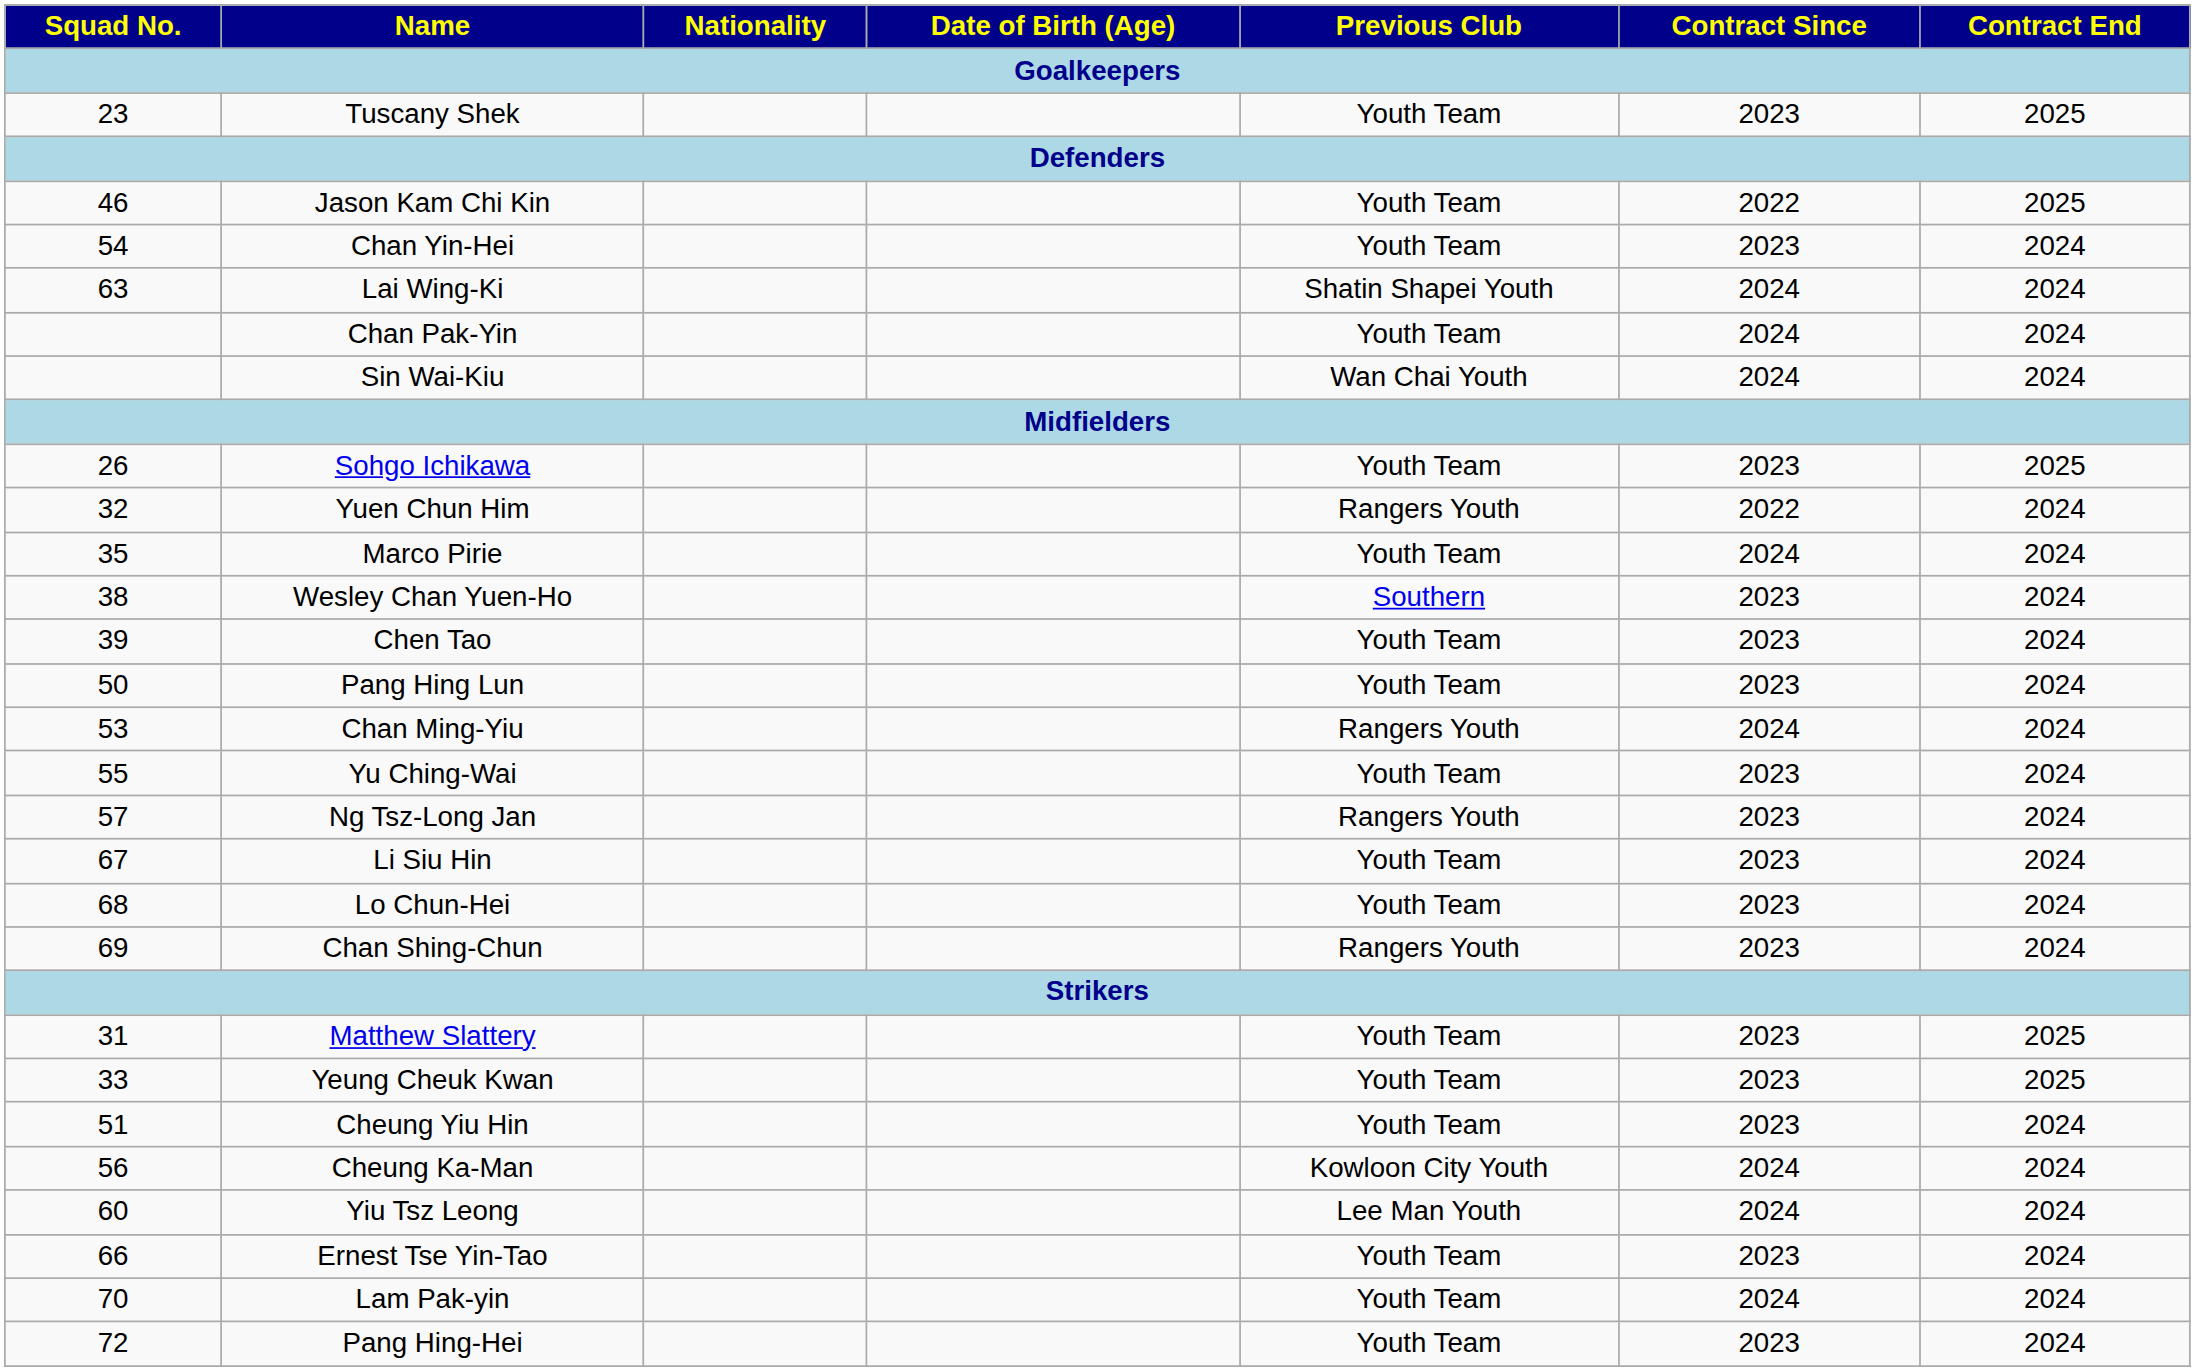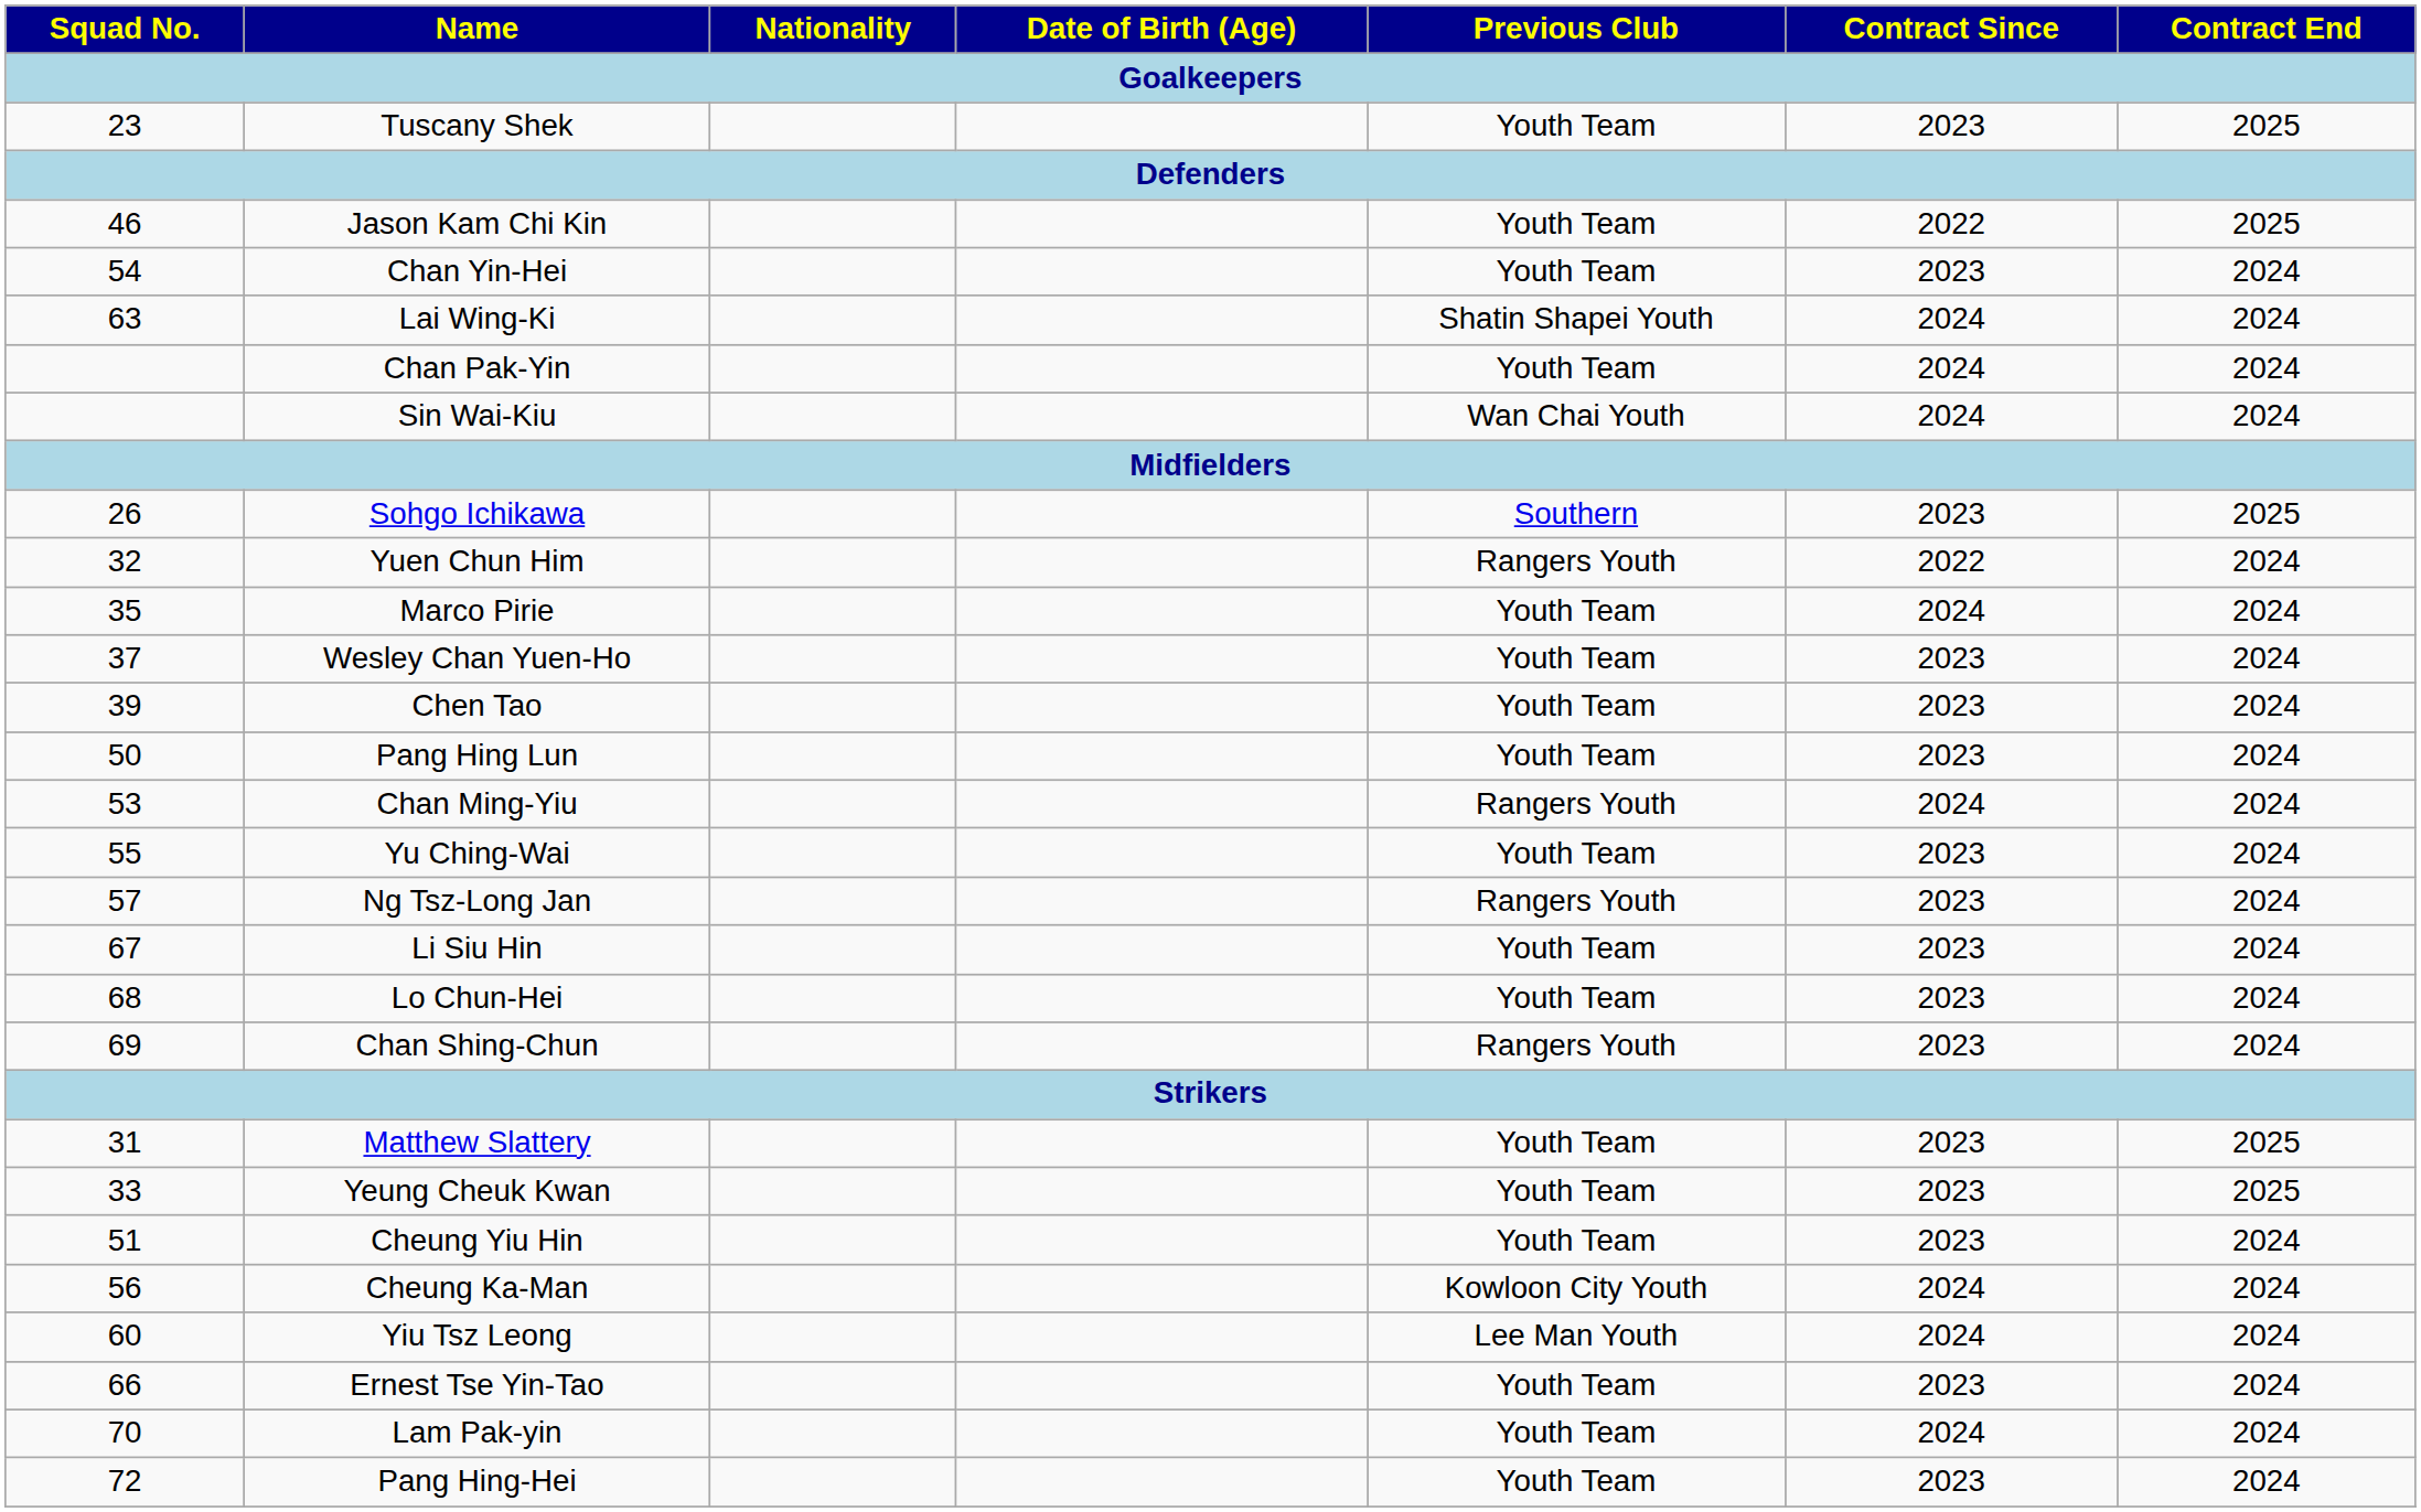Sohgo Ichikawa | Previous Club: Youth Team -> Southern
Wesley Chan Yuen-Ho | Squad No.: 38 -> 37
Wesley Chan Yuen-Ho | Previous Club: Southern -> Youth Team
